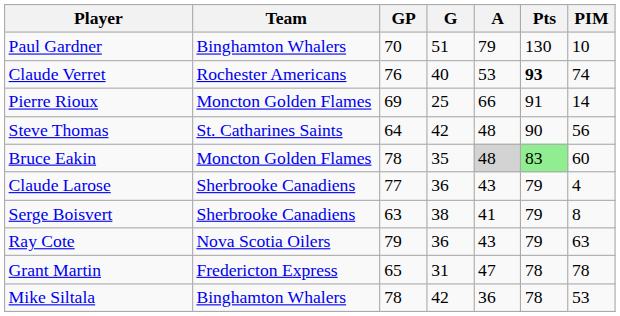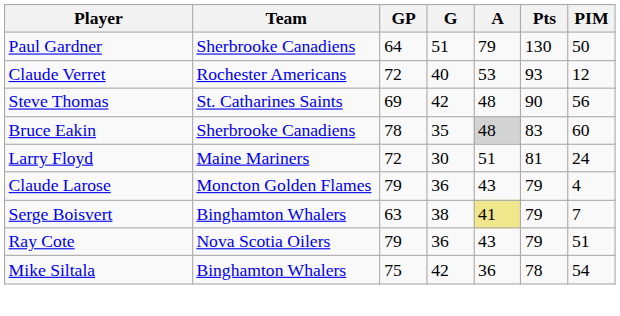Paul Gardner | Team: Binghamton Whalers -> Sherbrooke Canadiens
Paul Gardner | GP: 70 -> 64
Paul Gardner | PIM: 10 -> 50
Claude Verret | GP: 76 -> 72
Claude Verret | Pts: bold -> normal
Claude Verret | PIM: 74 -> 12
- row: Pierre Rioux | Moncton Golden Flames | 69 | 25 | 66 | 91 | 14
Steve Thomas | GP: 64 -> 69
Bruce Eakin | Team: Moncton Golden Flames -> Sherbrooke Canadiens
Bruce Eakin | Pts: lightgreen background -> no background
+ row: Larry Floyd | Maine Mariners | 72 | 30 | 51 | 81 | 24
Claude Larose | Team: Sherbrooke Canadiens -> Moncton Golden Flames
Claude Larose | GP: 77 -> 79
Serge Boisvert | Team: Sherbrooke Canadiens -> Binghamton Whalers
Serge Boisvert | A: no background -> khaki background
Serge Boisvert | PIM: 8 -> 7
Ray Cote | PIM: 63 -> 51
- row: Grant Martin | Fredericton Express | 65 | 31 | 47 | 78 | 78
Mike Siltala | GP: 78 -> 75
Mike Siltala | PIM: 53 -> 54
